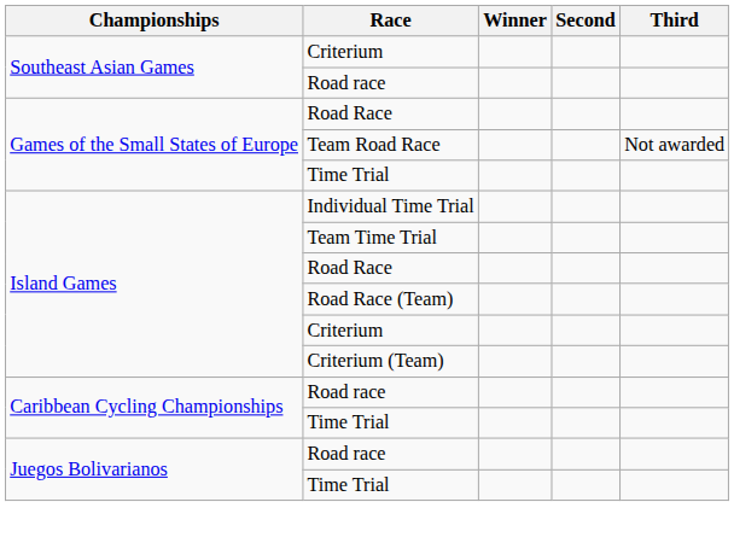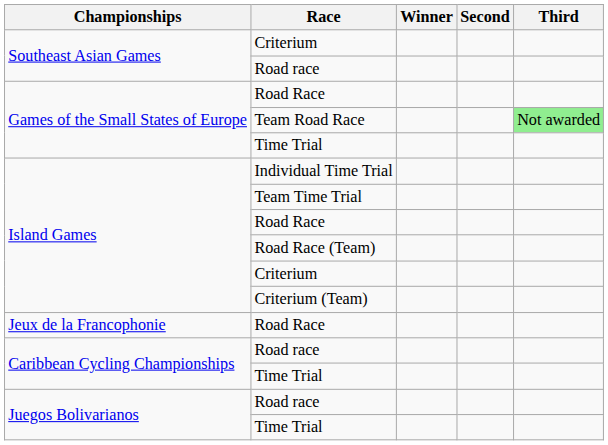Team Road Race | Third: no background -> lightgreen background
+ row: Jeux de la Francophonie | Road Race
